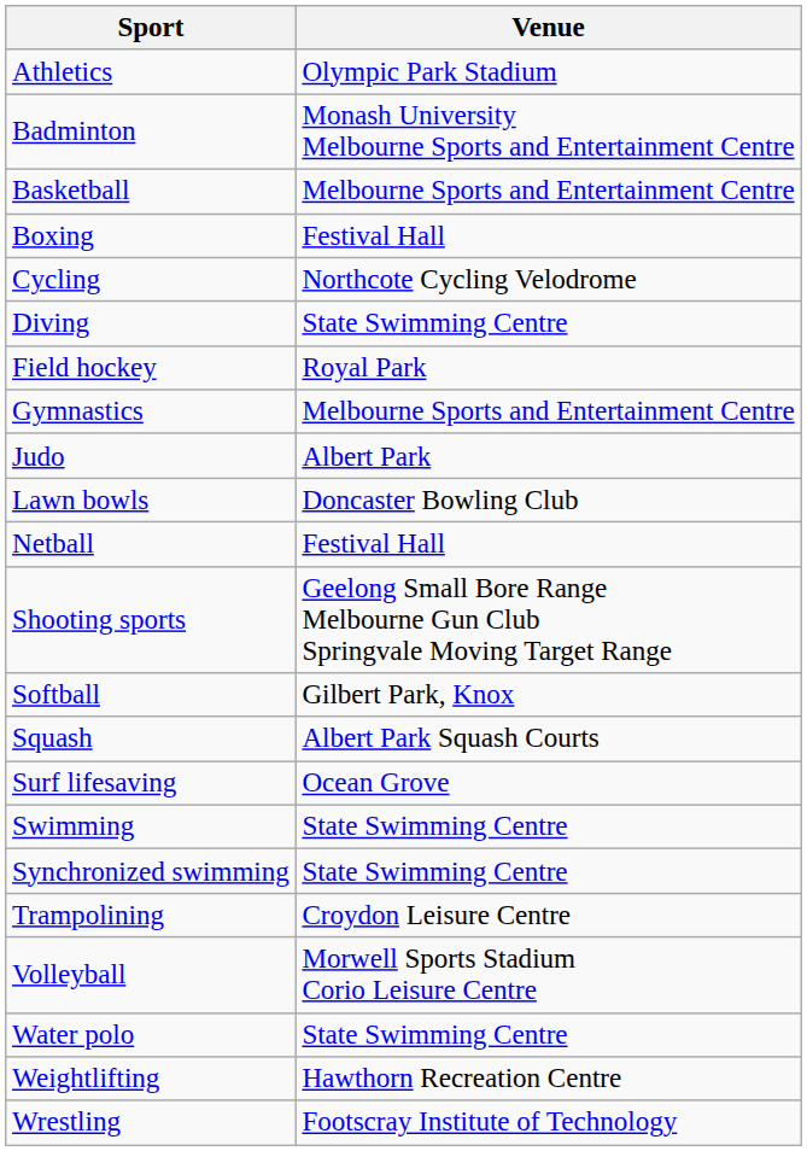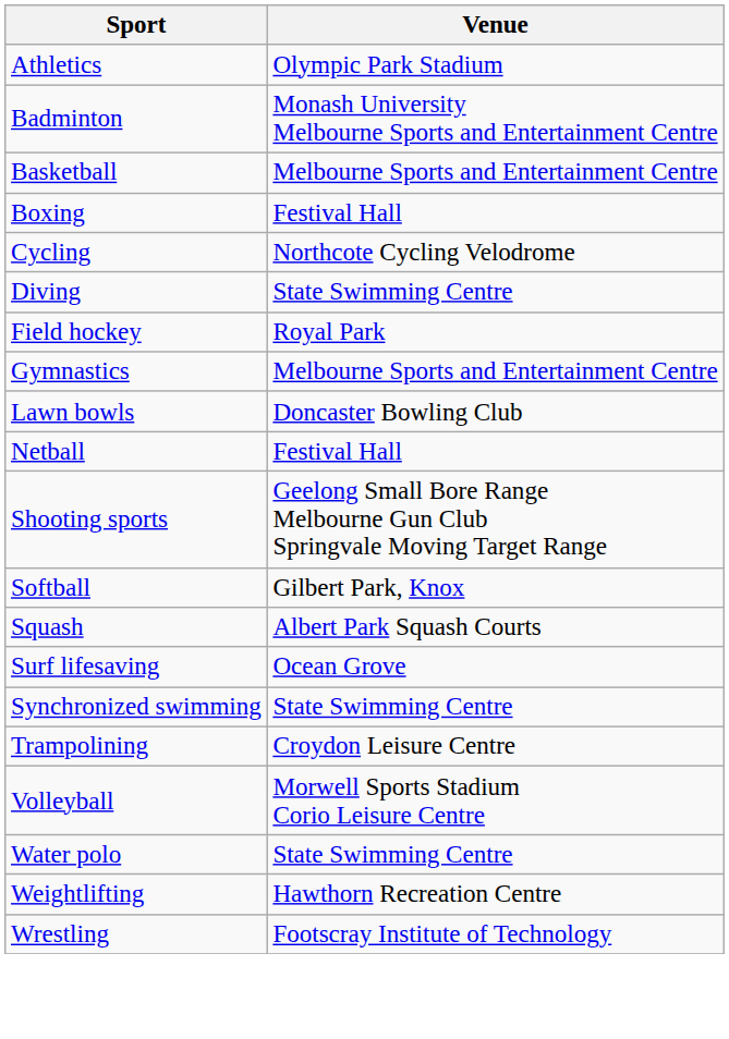- row: Judo | Albert Park
- row: Swimming | State Swimming Centre
